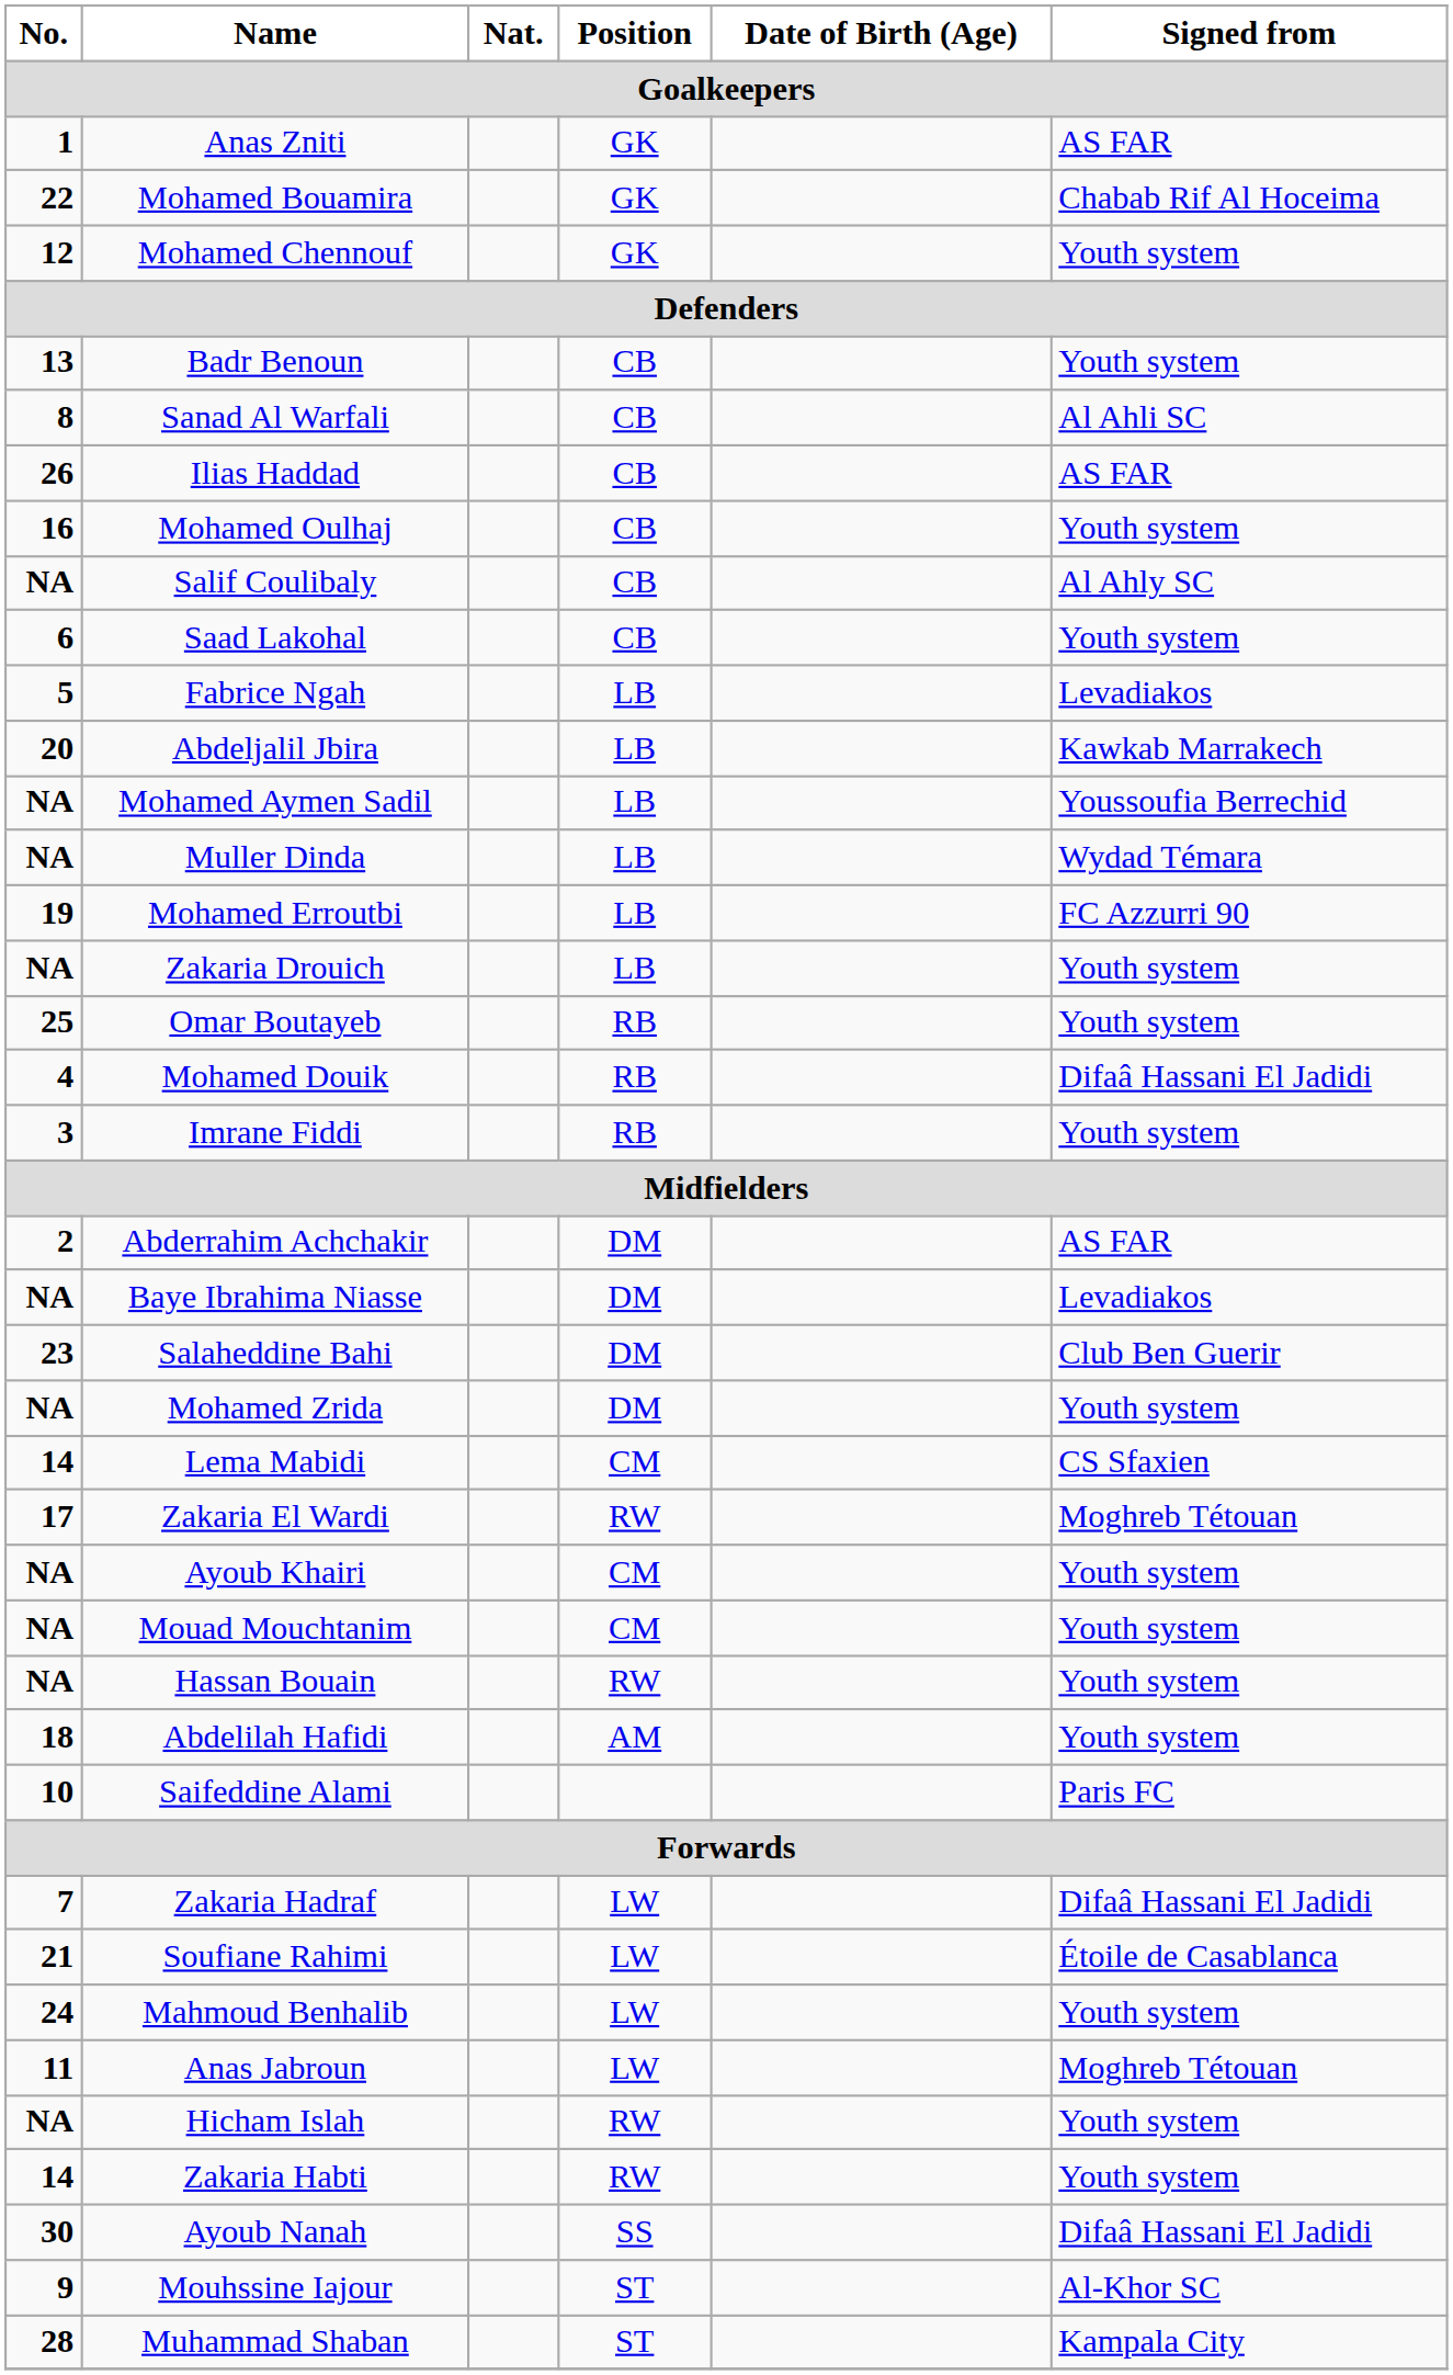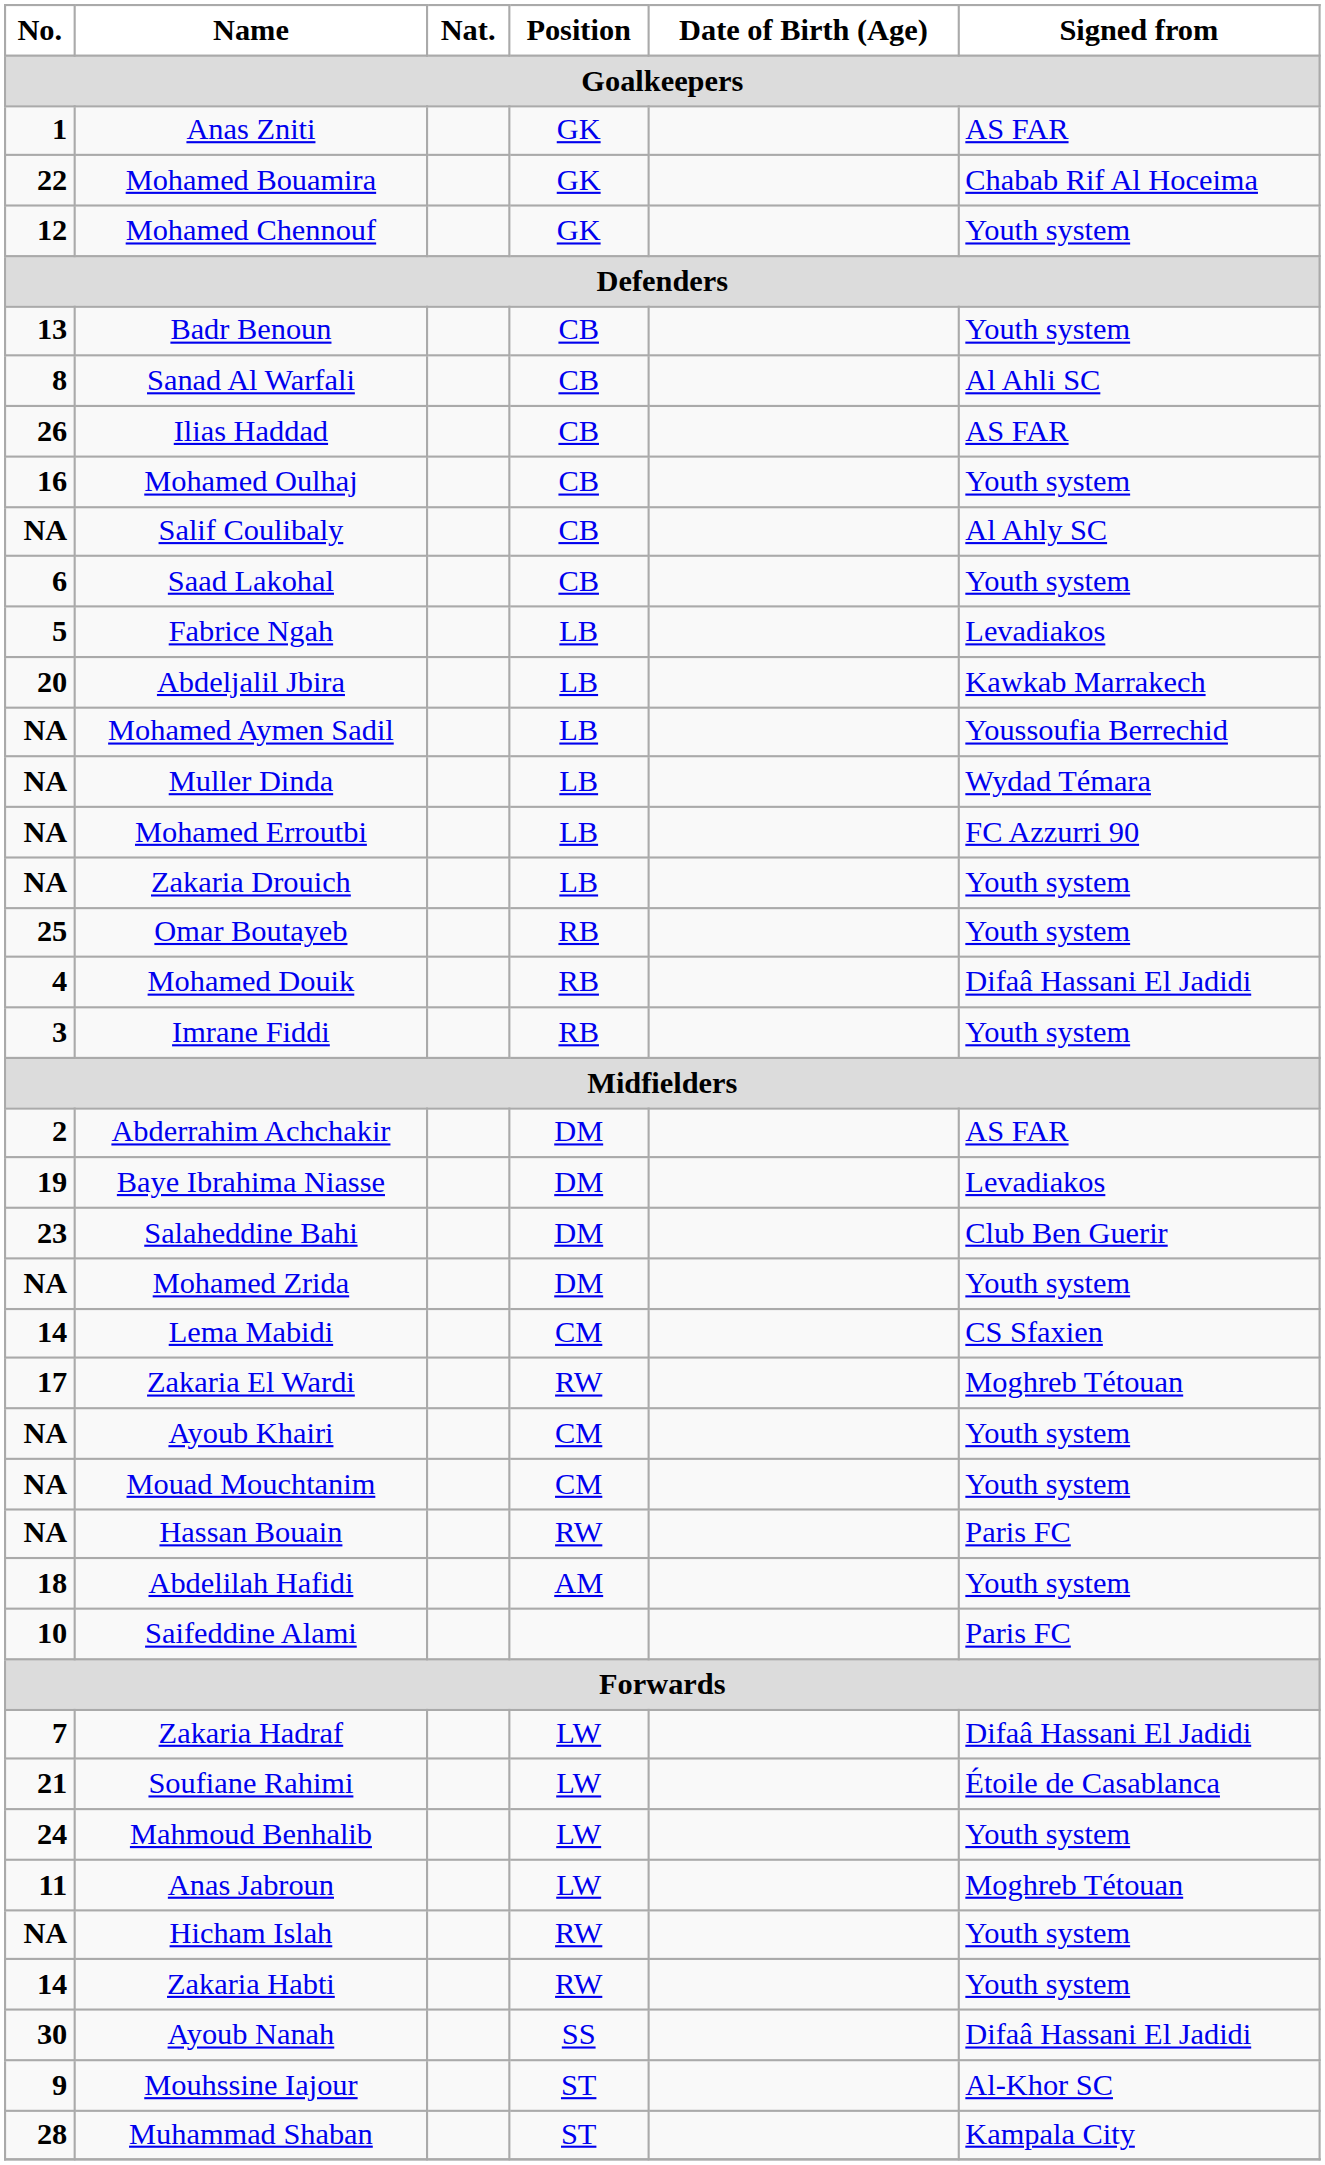Mohamed Erroutbi | No.: 19 -> NA
Baye Ibrahima Niasse | No.: NA -> 19
Hassan Bouain | Signed from: Youth system -> Paris FC
